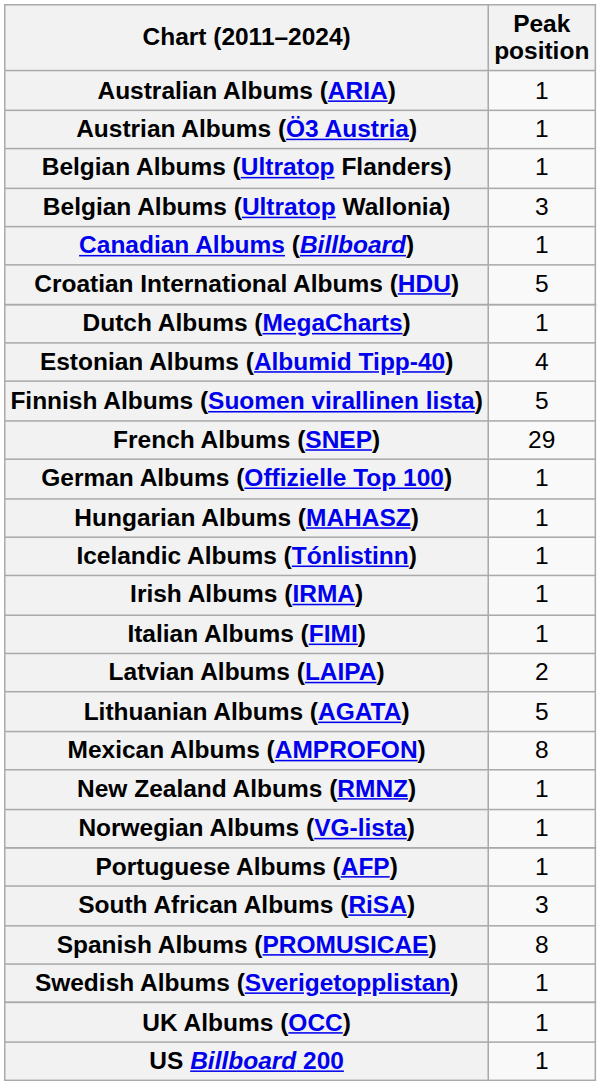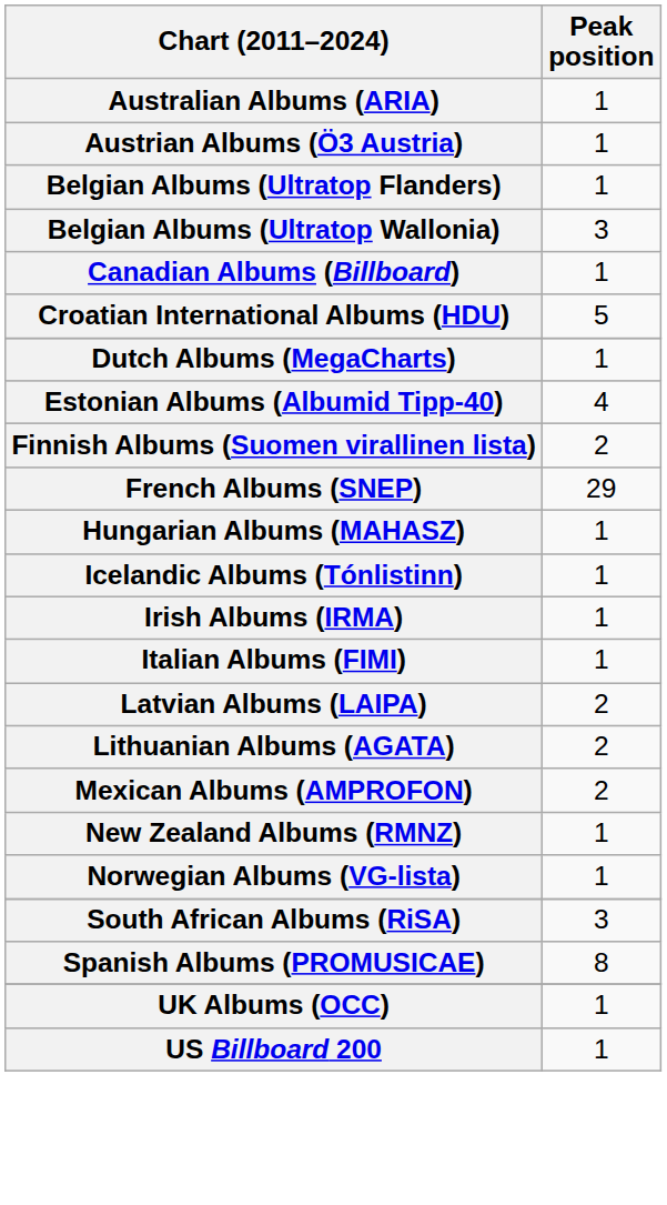Finnish Albums (Suomen virallinen lista) | Peak position: 5 -> 2
- row: German Albums (Offizielle Top 100) | 1
Lithuanian Albums (AGATA) | Peak position: 5 -> 2
Mexican Albums (AMPROFON) | Peak position: 8 -> 2
- row: Portuguese Albums (AFP) | 1
- row: Swedish Albums (Sverigetopplistan) | 1
